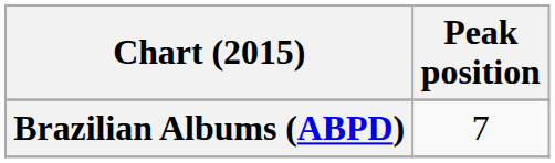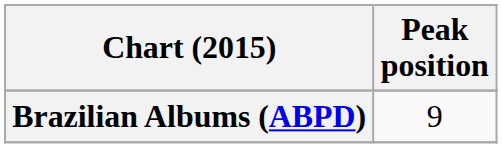Brazilian Albums (ABPD) | Peak position: 7 -> 9
